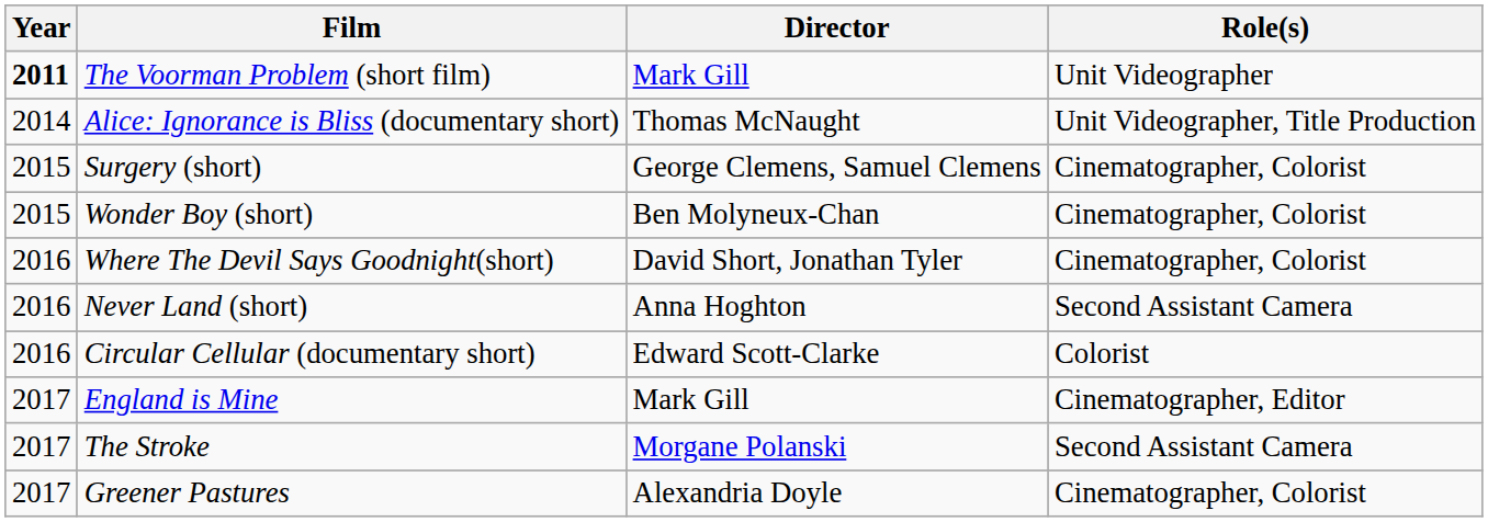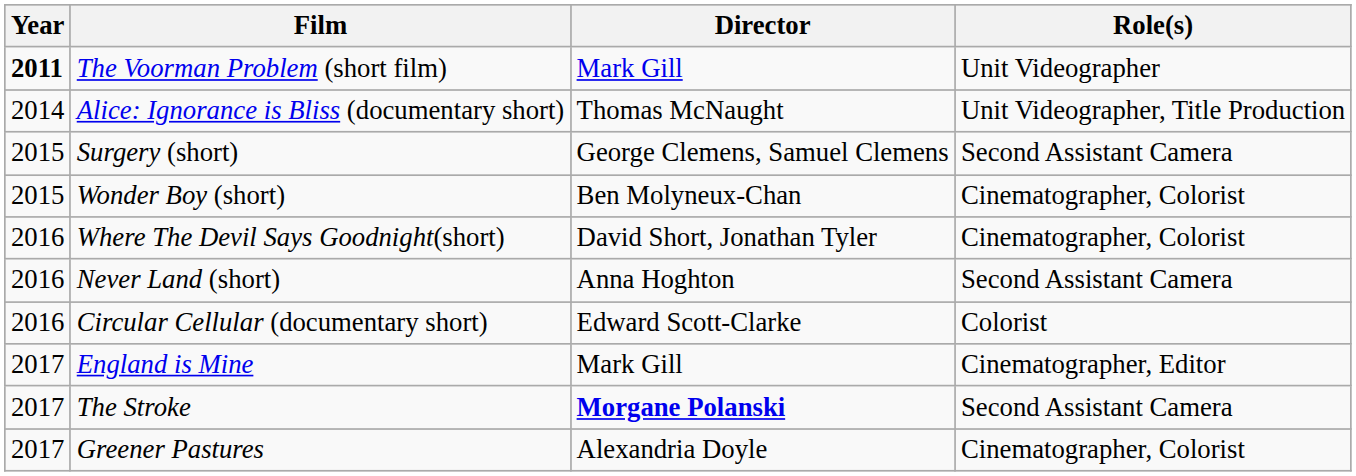Surgery (short) | Role(s): Cinematographer, Colorist -> Second Assistant Camera
The Stroke | Director: normal -> bold
